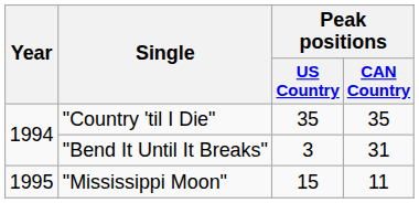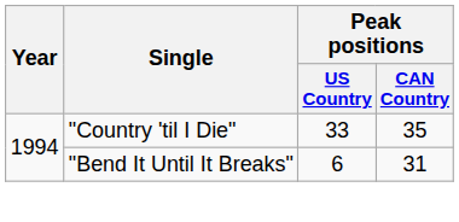"Country 'til I Die" | Peak positions / US Country: 35 -> 33
"Bend It Until It Breaks" | Peak positions / US Country: 3 -> 6
- row: 1995 | "Mississippi Moon" | 15 | 11
